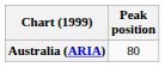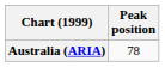Australia (ARIA) | Peak position: 80 -> 78
